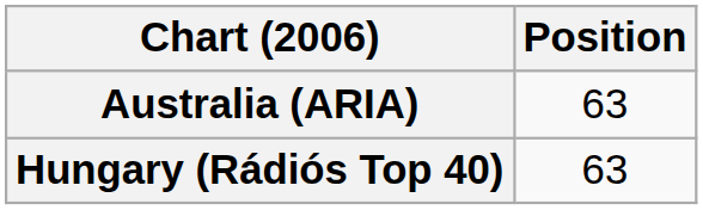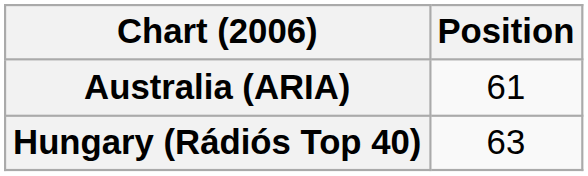Australia (ARIA) | Position: 63 -> 61
